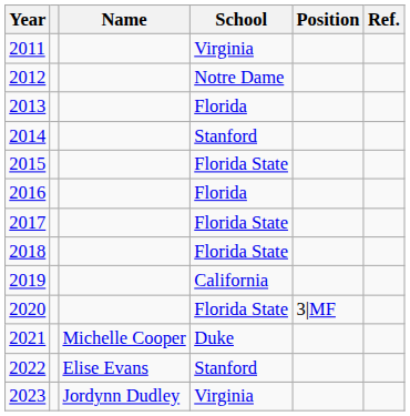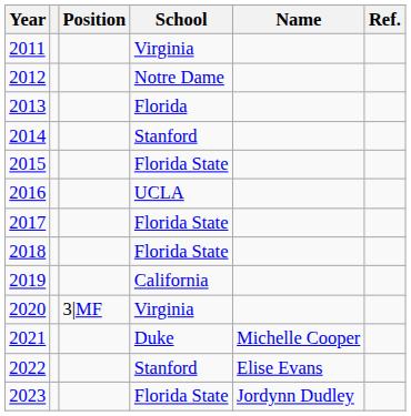columns swapped: Name <-> Position
2016 | School: Florida -> UCLA
2020 | School: Florida State -> Virginia
2023 | School: Virginia -> Florida State
